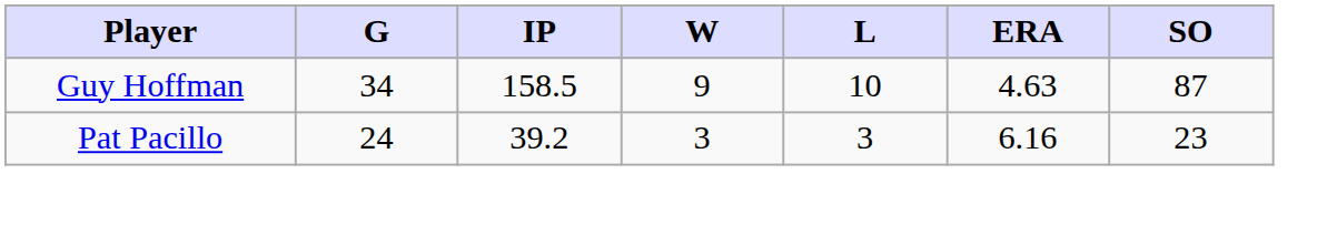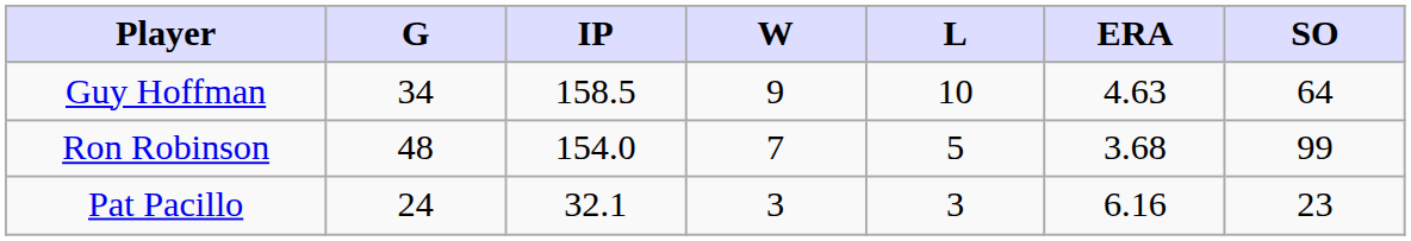Guy Hoffman | SO: 87 -> 64
+ row: Ron Robinson | 48 | 154.0 | 7 | 5 | 3.68 | 99
Pat Pacillo | IP: 39.2 -> 32.1
